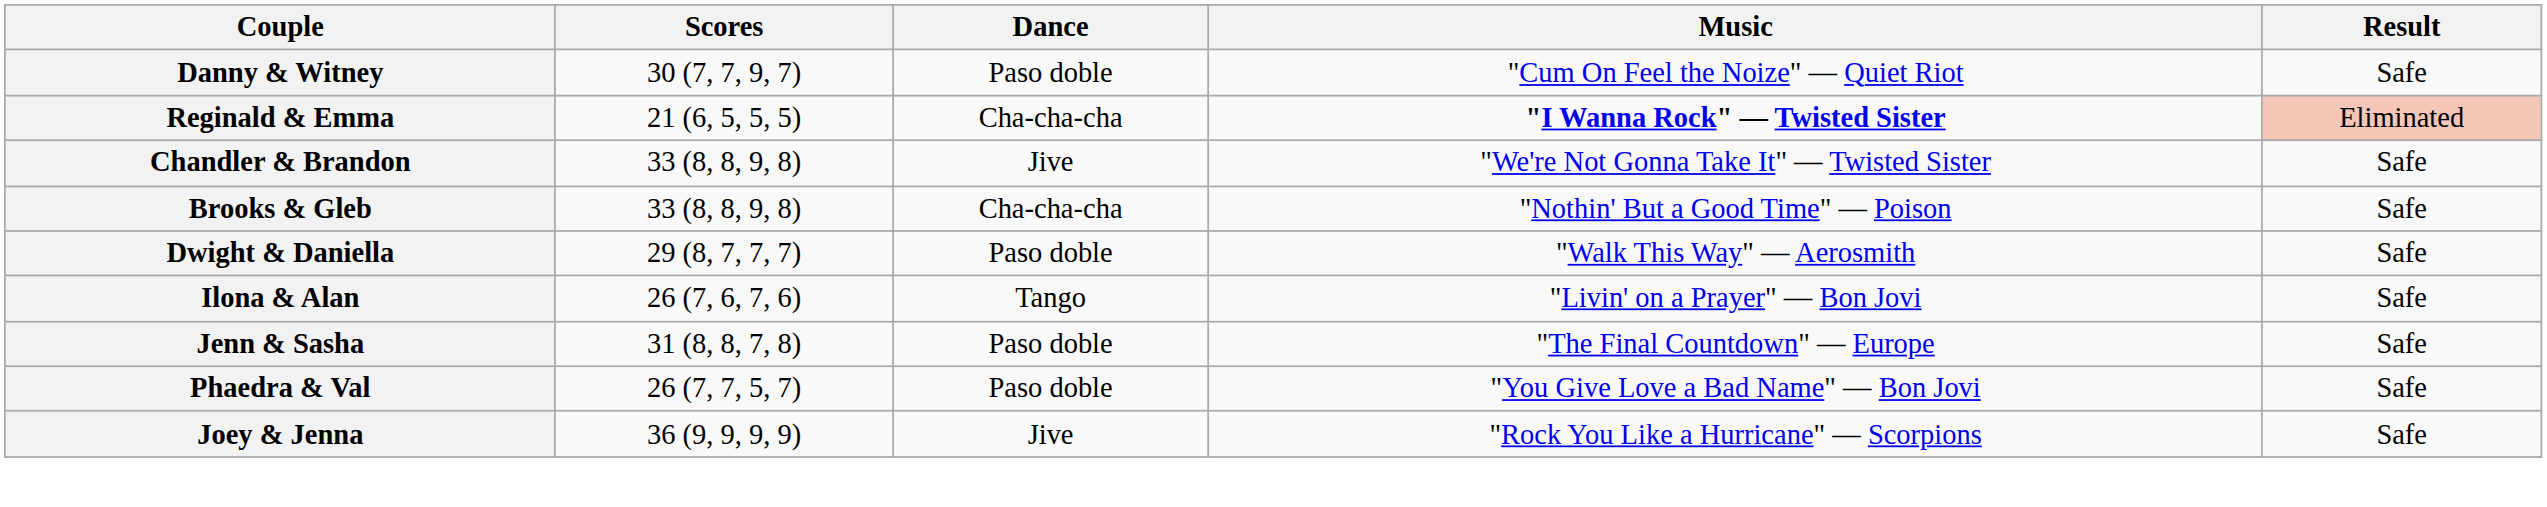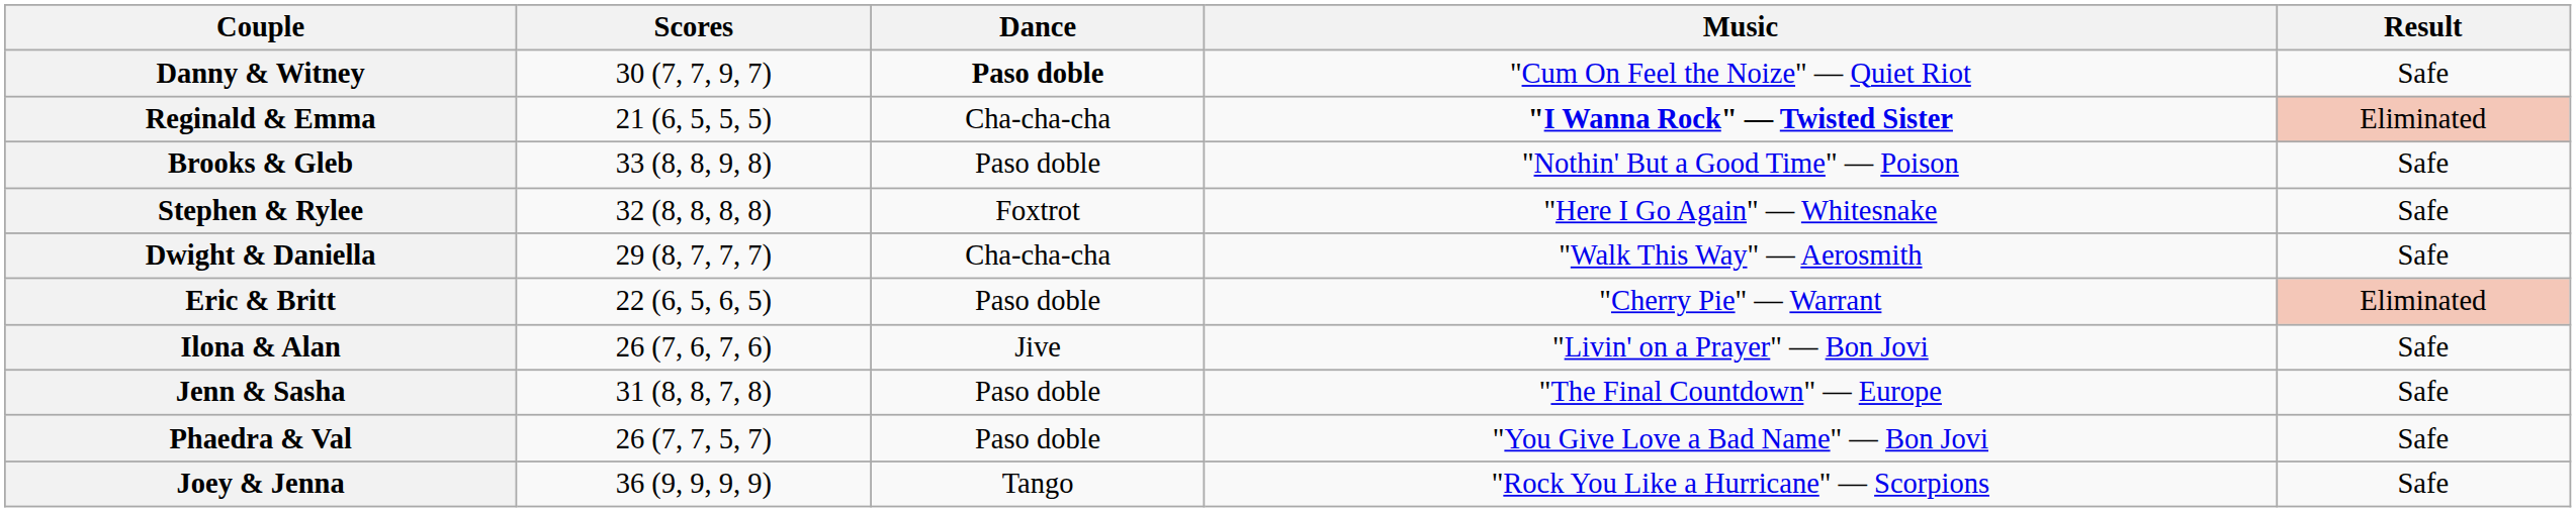Danny & Witney | Dance: normal -> bold
- row: Chandler & Brandon | 33 (8, 8, 9, 8) | Jive | "We're Not Gonna Take It" — Twisted Sister | Safe
Brooks & Gleb | Dance: Cha-cha-cha -> Paso doble
+ row: Stephen & Rylee | 32 (8, 8, 8, 8) | Foxtrot | "Here I Go Again" — Whitesnake | Safe
Dwight & Daniella | Dance: Paso doble -> Cha-cha-cha
+ row: Eric & Britt | 22 (6, 5, 6, 5) | Paso doble | "Cherry Pie" — Warrant | Eliminated
Ilona & Alan | Dance: Tango -> Jive
Joey & Jenna | Dance: Jive -> Tango
